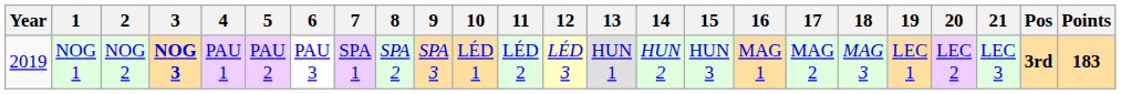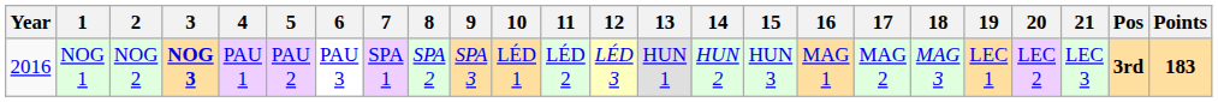NOG 1 | Year: 2019 -> 2016
